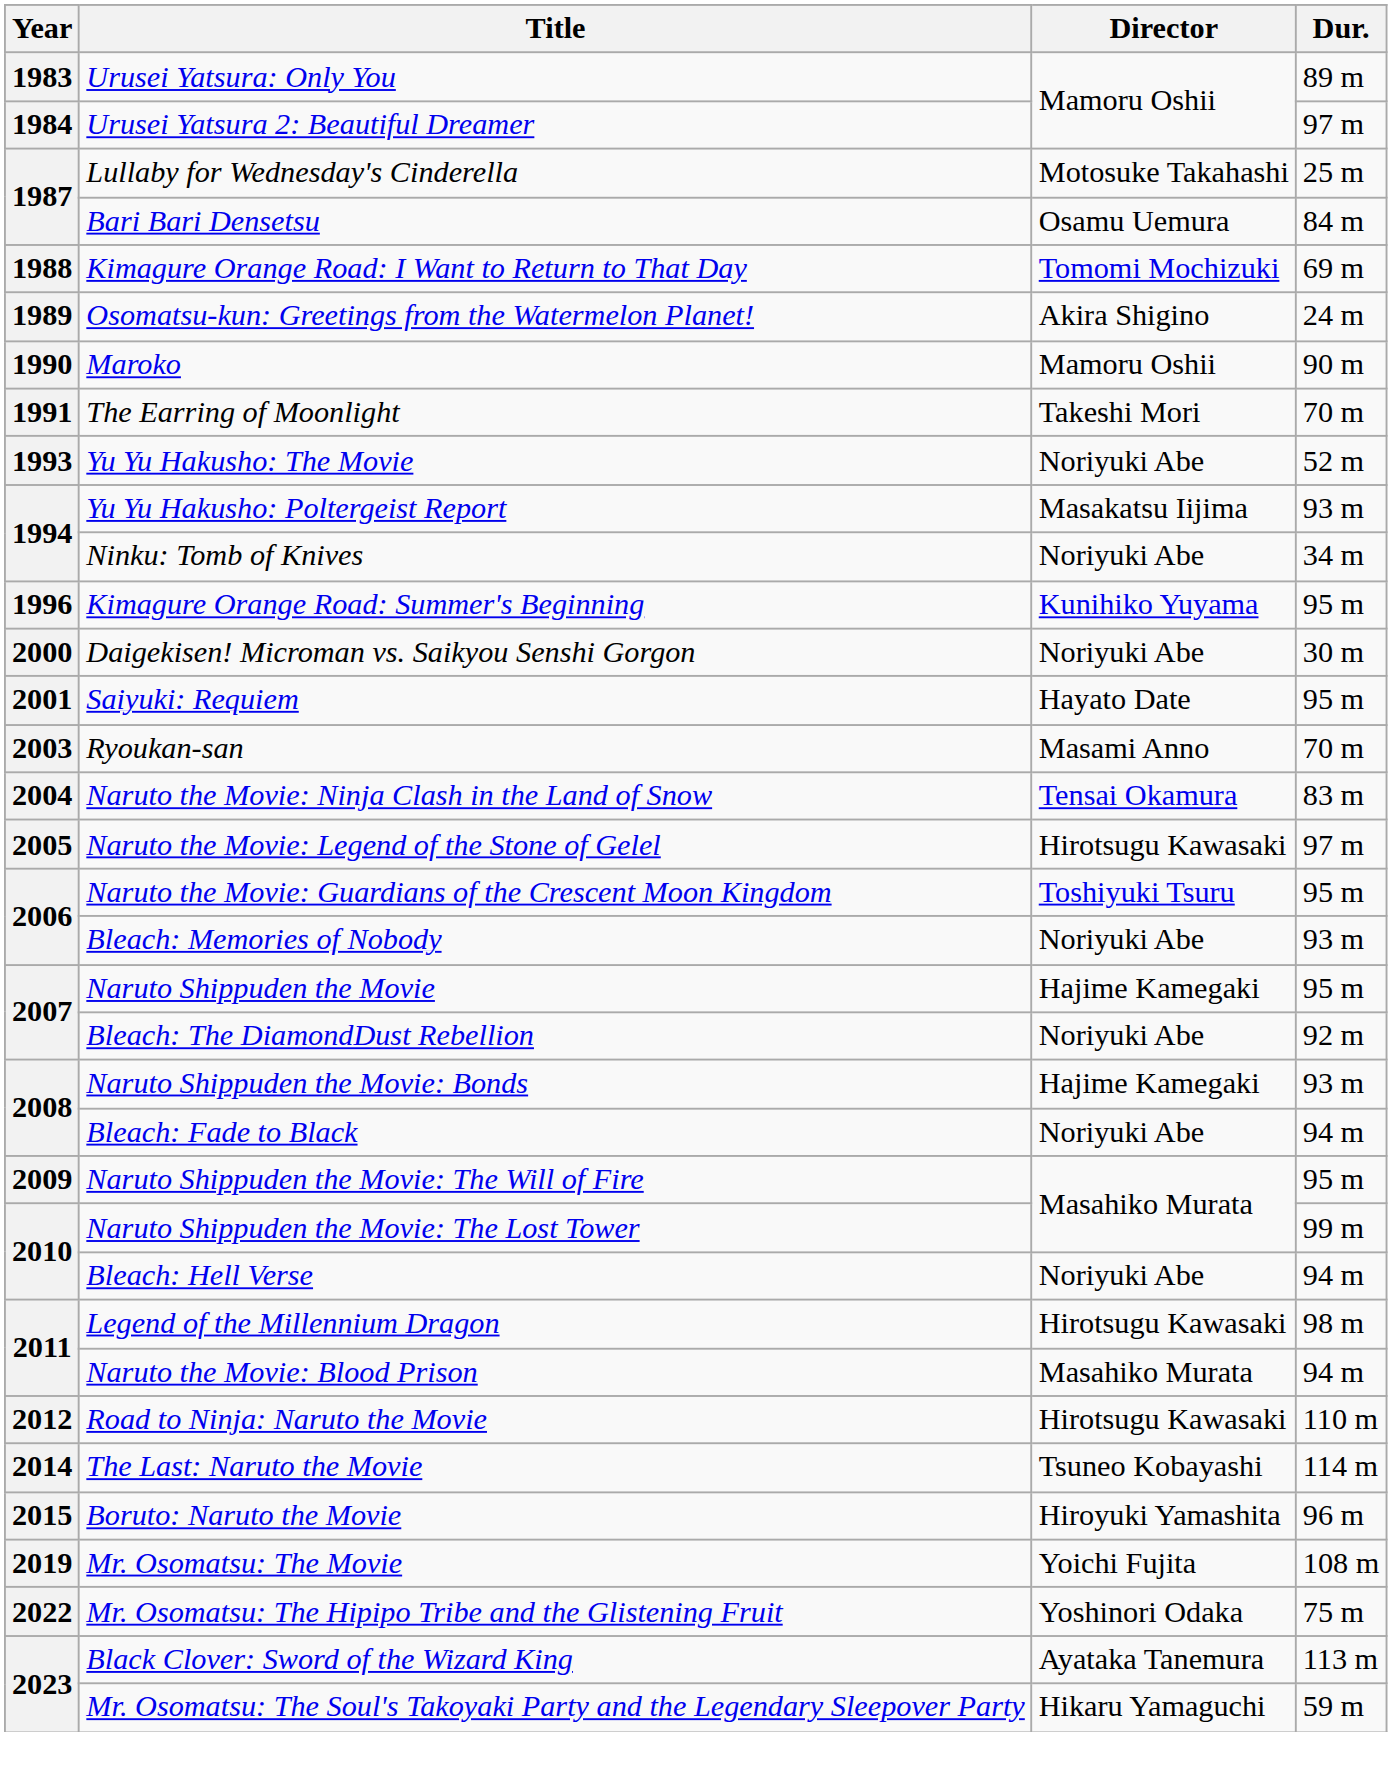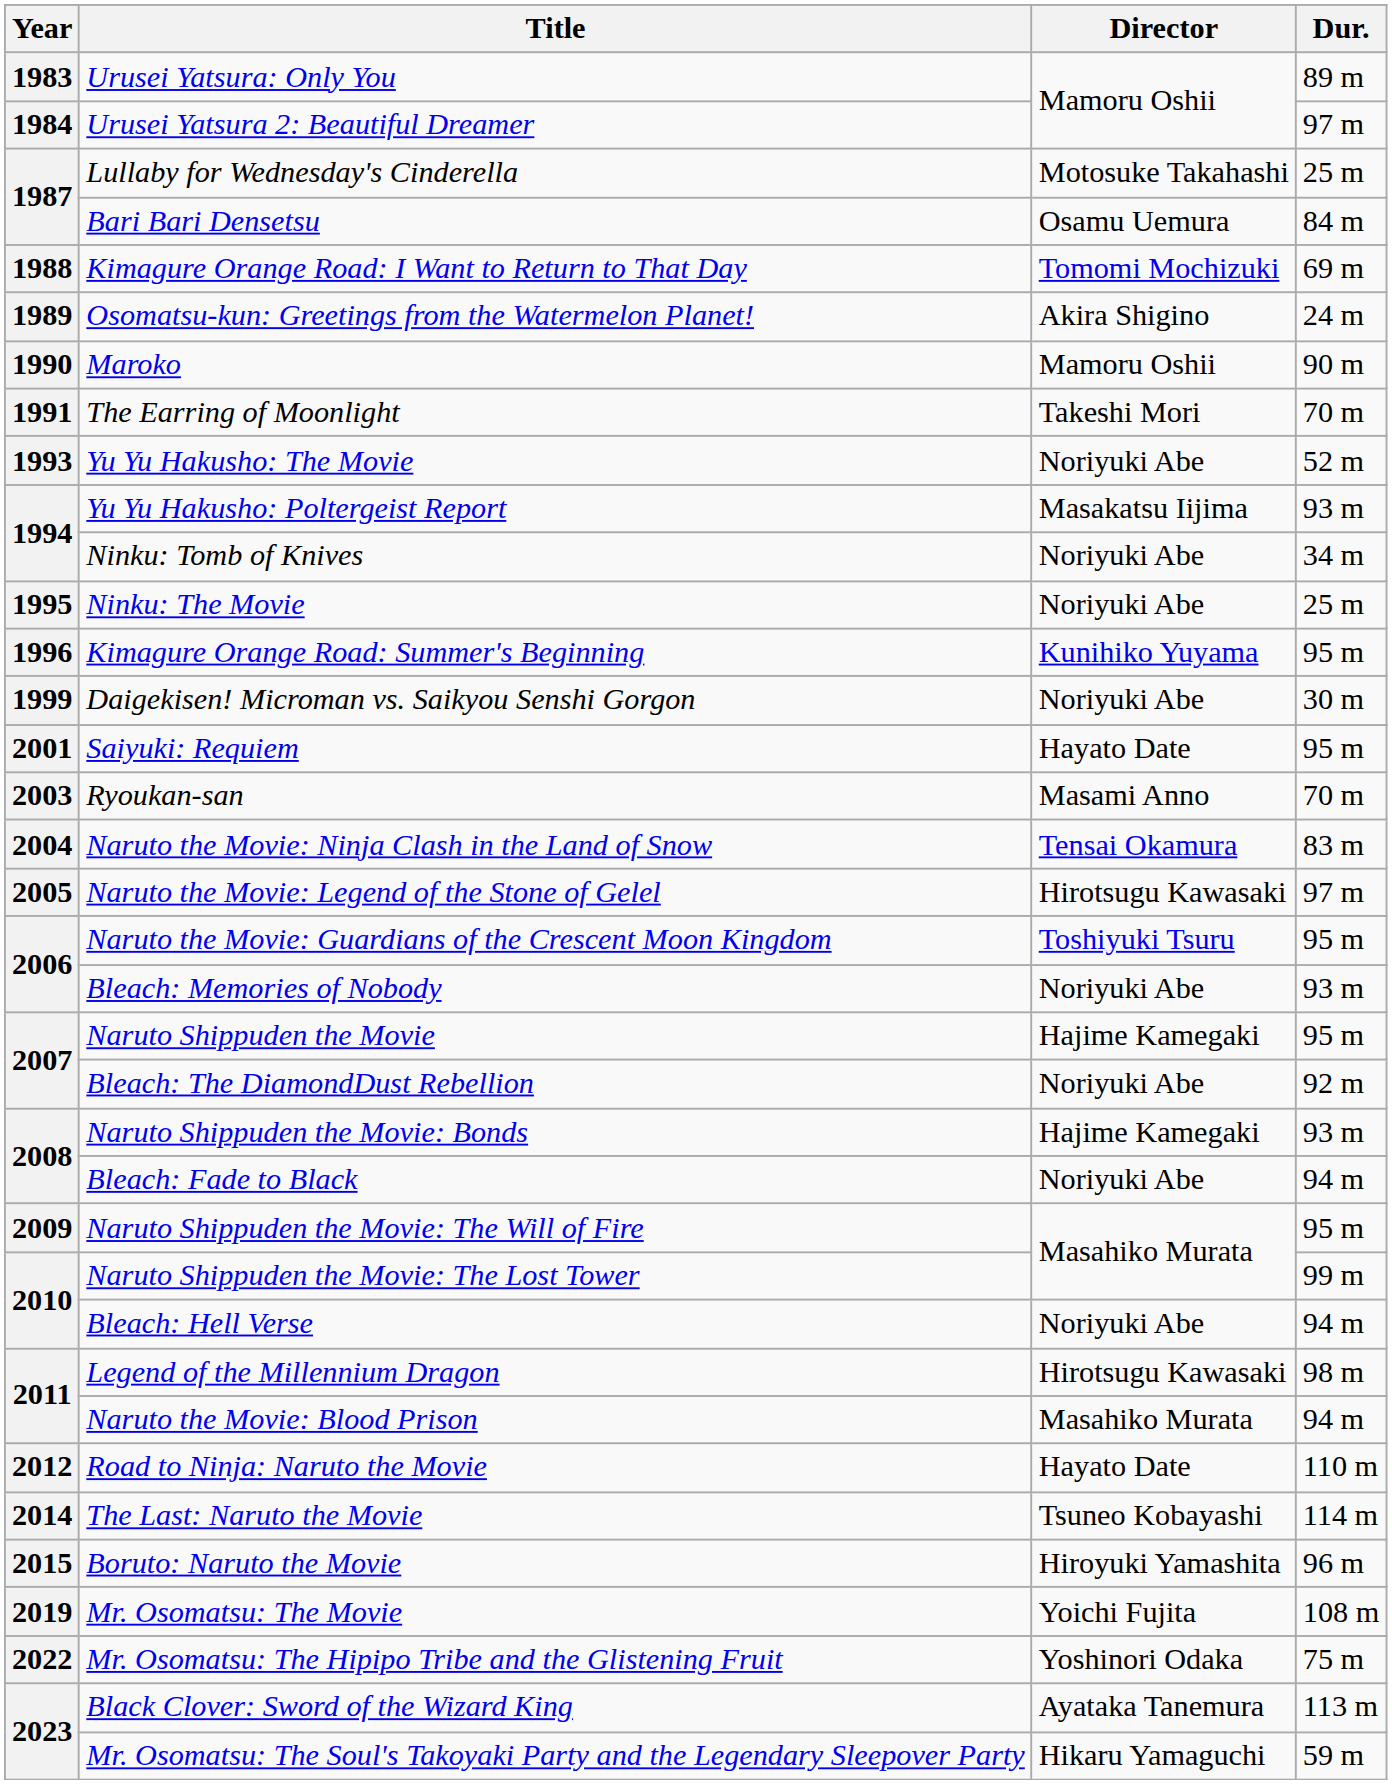+ row: 1995 | Ninku: The Movie | Noriyuki Abe | 25 m
Daigekisen! Microman vs. Saikyou Senshi Gorgon | Year: 2000 -> 1999
Road to Ninja: Naruto the Movie | Director: Hirotsugu Kawasaki -> Hayato Date
